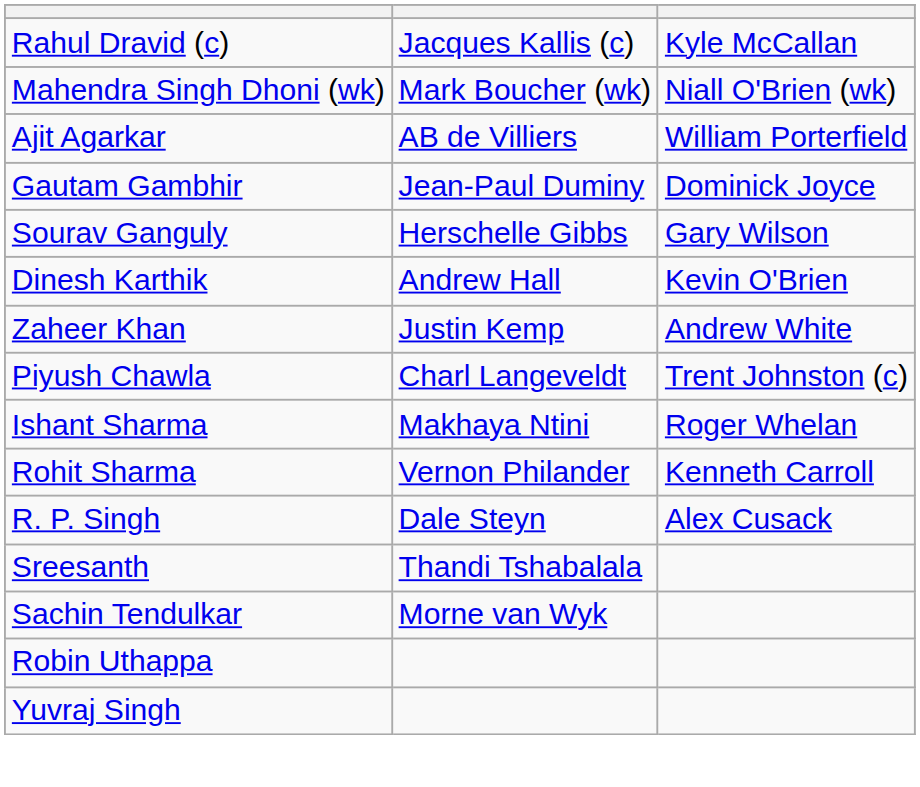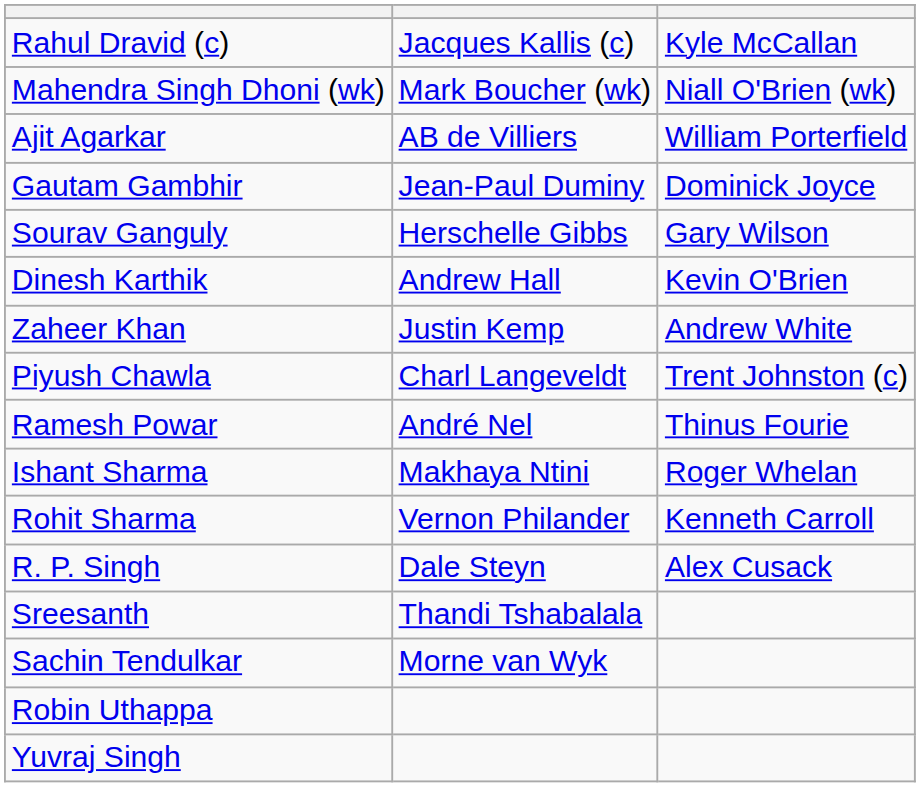+ row: Ramesh Powar | André Nel | Thinus Fourie
